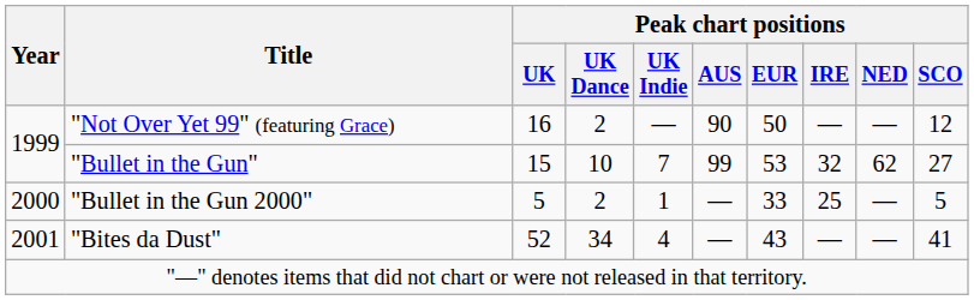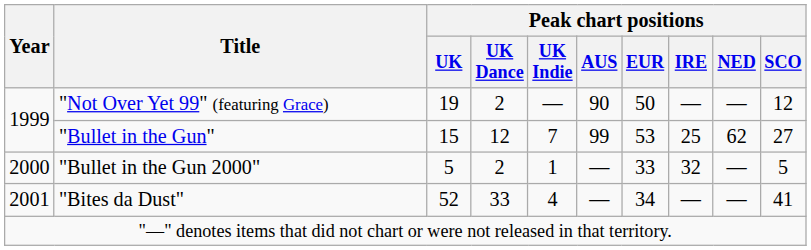"Not Over Yet 99" (featuring Grace) | Peak chart positions / UK: 16 -> 19
"Bullet in the Gun" | Peak chart positions / UK Dance: 10 -> 12
"Bullet in the Gun" | Peak chart positions / IRE: 32 -> 25
"Bullet in the Gun 2000" | Peak chart positions / IRE: 25 -> 32
"Bites da Dust" | Peak chart positions / UK Dance: 34 -> 33
"Bites da Dust" | Peak chart positions / EUR: 43 -> 34
